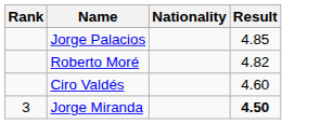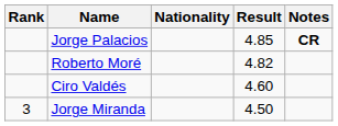+ column: Notes | CR
Jorge Miranda | Result: bold -> normal
